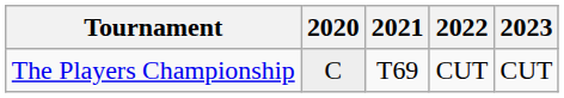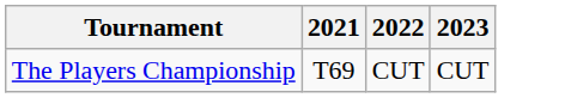- column: 2020 | C
